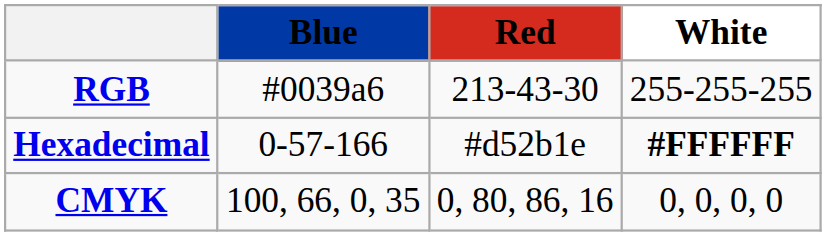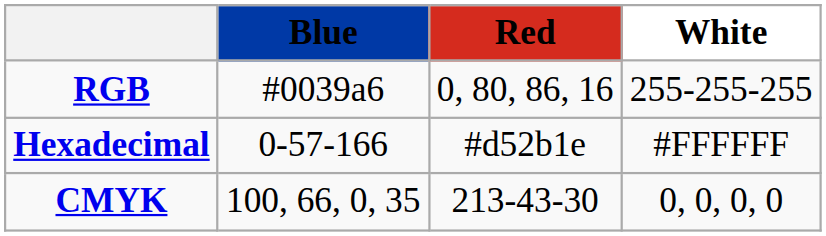RGB | Red: 213-43-30 -> 0, 80, 86, 16
Hexadecimal | White: bold -> normal
CMYK | Red: 0, 80, 86, 16 -> 213-43-30
